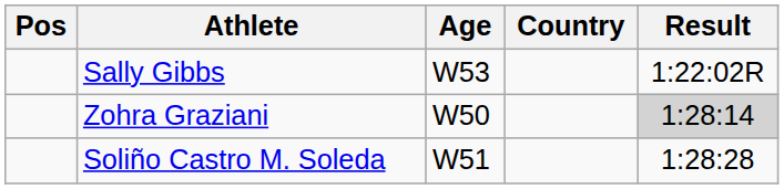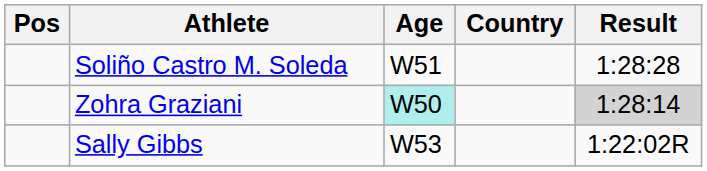rows swapped: Sally Gibbs <-> Soliño Castro M. Soleda
Zohra Graziani | Age: no background -> paleturquoise background
